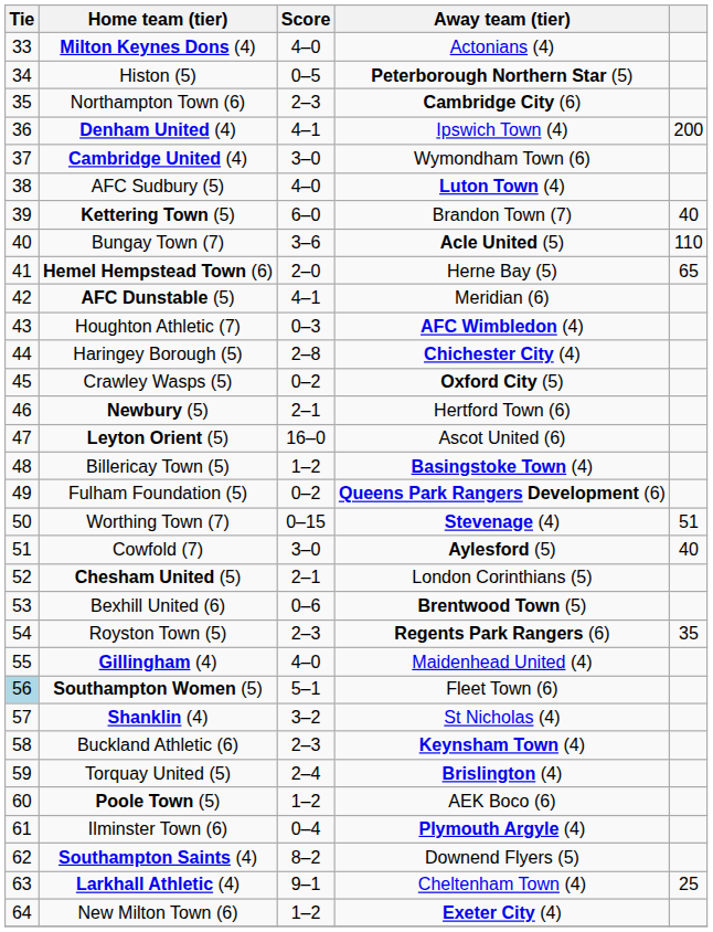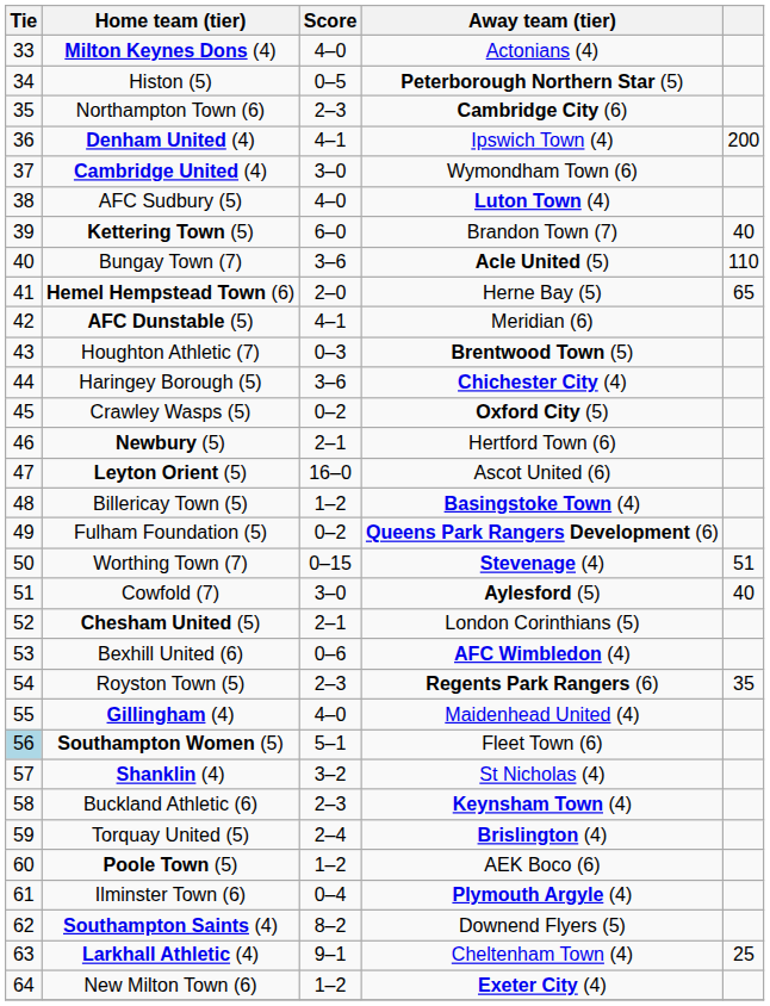Houghton Athletic (7) | Away team (tier): AFC Wimbledon (4) -> Brentwood Town (5)
Haringey Borough (5) | Score: 2–8 -> 3–6
Bexhill United (6) | Away team (tier): Brentwood Town (5) -> AFC Wimbledon (4)
